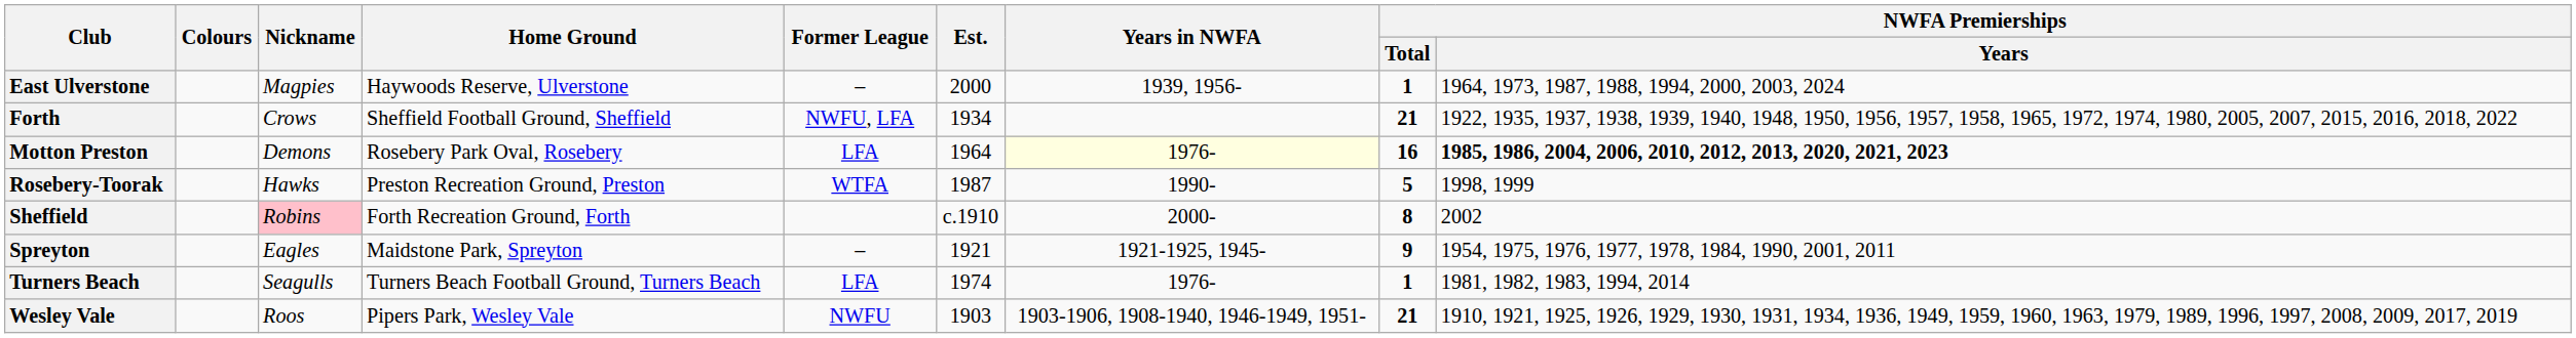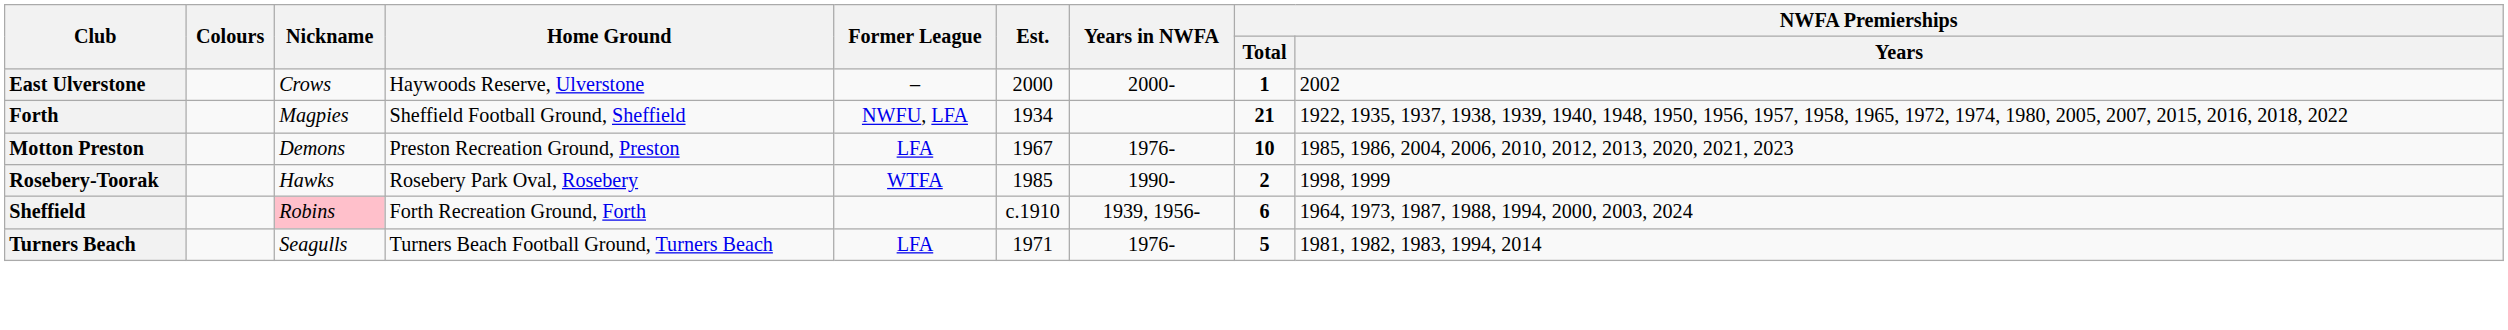East Ulverstone | Nickname: Magpies -> Crows
East Ulverstone | Years in NWFA: 1939, 1956- -> 2000-
East Ulverstone | NWFA Premierships / Years: 1964, 1973, 1987, 1988, 1994, 2000, 2003, 2024 -> 2002
Forth | Nickname: Crows -> Magpies
Motton Preston | Home Ground: Rosebery Park Oval, Rosebery -> Preston Recreation Ground, Preston
Motton Preston | Est.: 1964 -> 1967
Motton Preston | Years in NWFA: lightyellow background -> no background
Motton Preston | NWFA Premierships / Total: 16 -> 10
Motton Preston | NWFA Premierships / Years: bold -> normal
Rosebery-Toorak | Home Ground: Preston Recreation Ground, Preston -> Rosebery Park Oval, Rosebery
Rosebery-Toorak | Est.: 1987 -> 1985
Rosebery-Toorak | NWFA Premierships / Total: 5 -> 2
Sheffield | Years in NWFA: 2000- -> 1939, 1956-
Sheffield | NWFA Premierships / Total: 8 -> 6
Sheffield | NWFA Premierships / Years: 2002 -> 1964, 1973, 1987, 1988, 1994, 2000, 2003, 2024
- row: Spreyton | Eagles | Maidstone Park, Spreyton | – | 1921 | 1921-1925, 1945- | 9 | 1954, 1975, 1976, 1977, 1978, 1984, 1990, 2001, 2011
Turners Beach | Est.: 1974 -> 1971
Turners Beach | NWFA Premierships / Total: 1 -> 5
- row: Wesley Vale | Roos | Pipers Park, Wesley Vale | NWFU | 1903 | 1903-1906, 1908-1940, 1946-1949, 1951- | 21 | 1910, 1921, 1925, 1926, 1929, 1930, 1931, 1934, 1936, 1949, 1959, 1960, 1963, 1979, 1989, 1996, 1997, 2008, 2009, 2017, 2019
